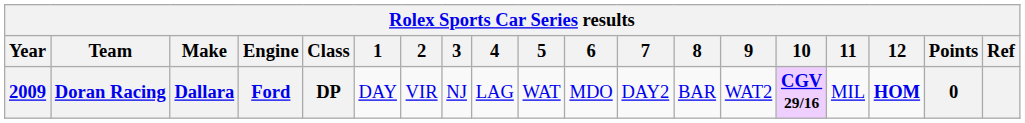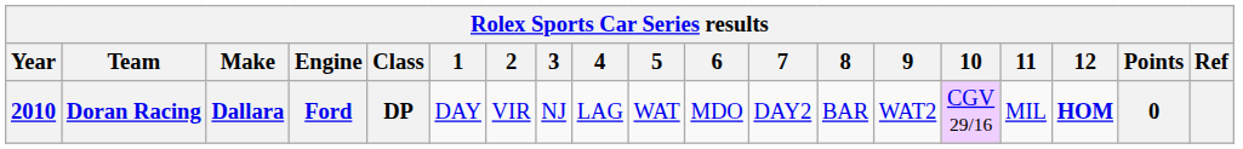Doran Racing | Year: 2009 -> 2010
Doran Racing | 10: bold -> normal
